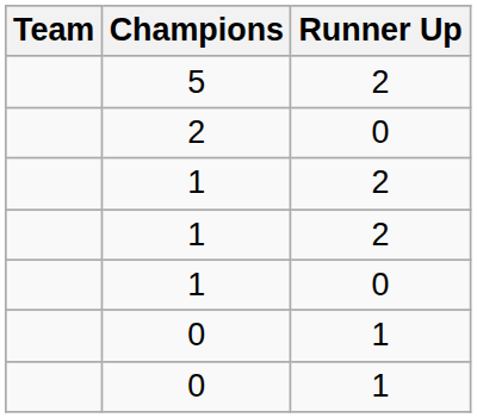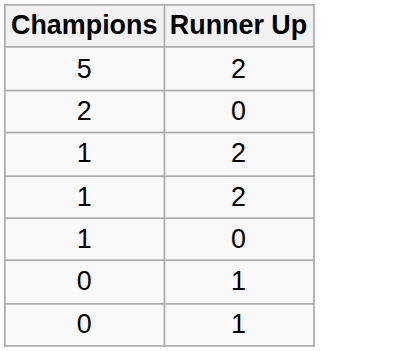- column: Team
